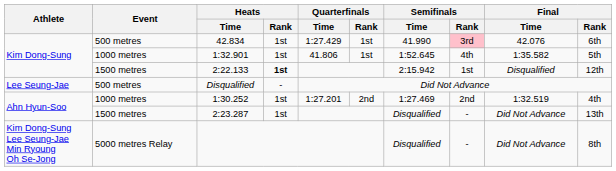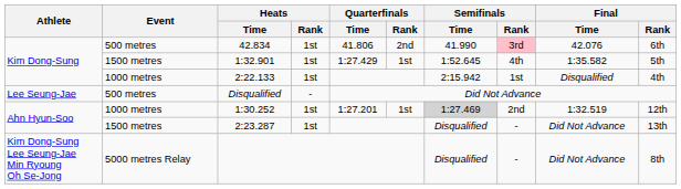42.834 | Quarterfinals / Time: 1:27.429 -> 41.806
42.834 | Quarterfinals / Rank: 1st -> 2nd
1:32.901 | Event: 1000 metres -> 1500 metres
1:32.901 | Quarterfinals / Time: 41.806 -> 1:27.429
2:22.133 | Event: 1500 metres -> 1000 metres
2:22.133 | Heats / Rank: bold -> normal
2:22.133 | Final / Rank: 12th -> 4th
1:30.252 | Quarterfinals / Rank: 2nd -> 1st
1:30.252 | Semifinals / Time: no background -> lightgrey background
1:30.252 | Final / Rank: 4th -> 12th
